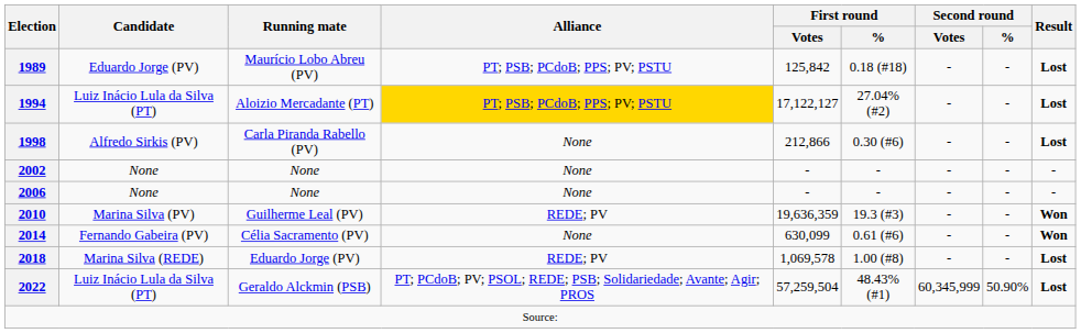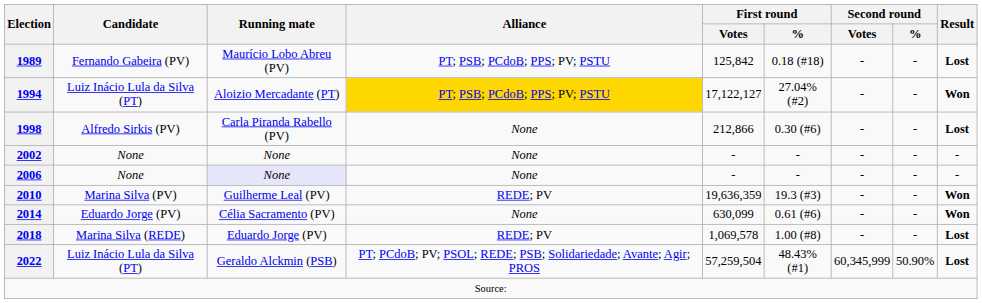1989 | Candidate: Eduardo Jorge (PV) -> Fernando Gabeira (PV)
1994 | Result: Lost -> Won
2006 | Running mate: no background -> lavender background
2014 | Candidate: Fernando Gabeira (PV) -> Eduardo Jorge (PV)
